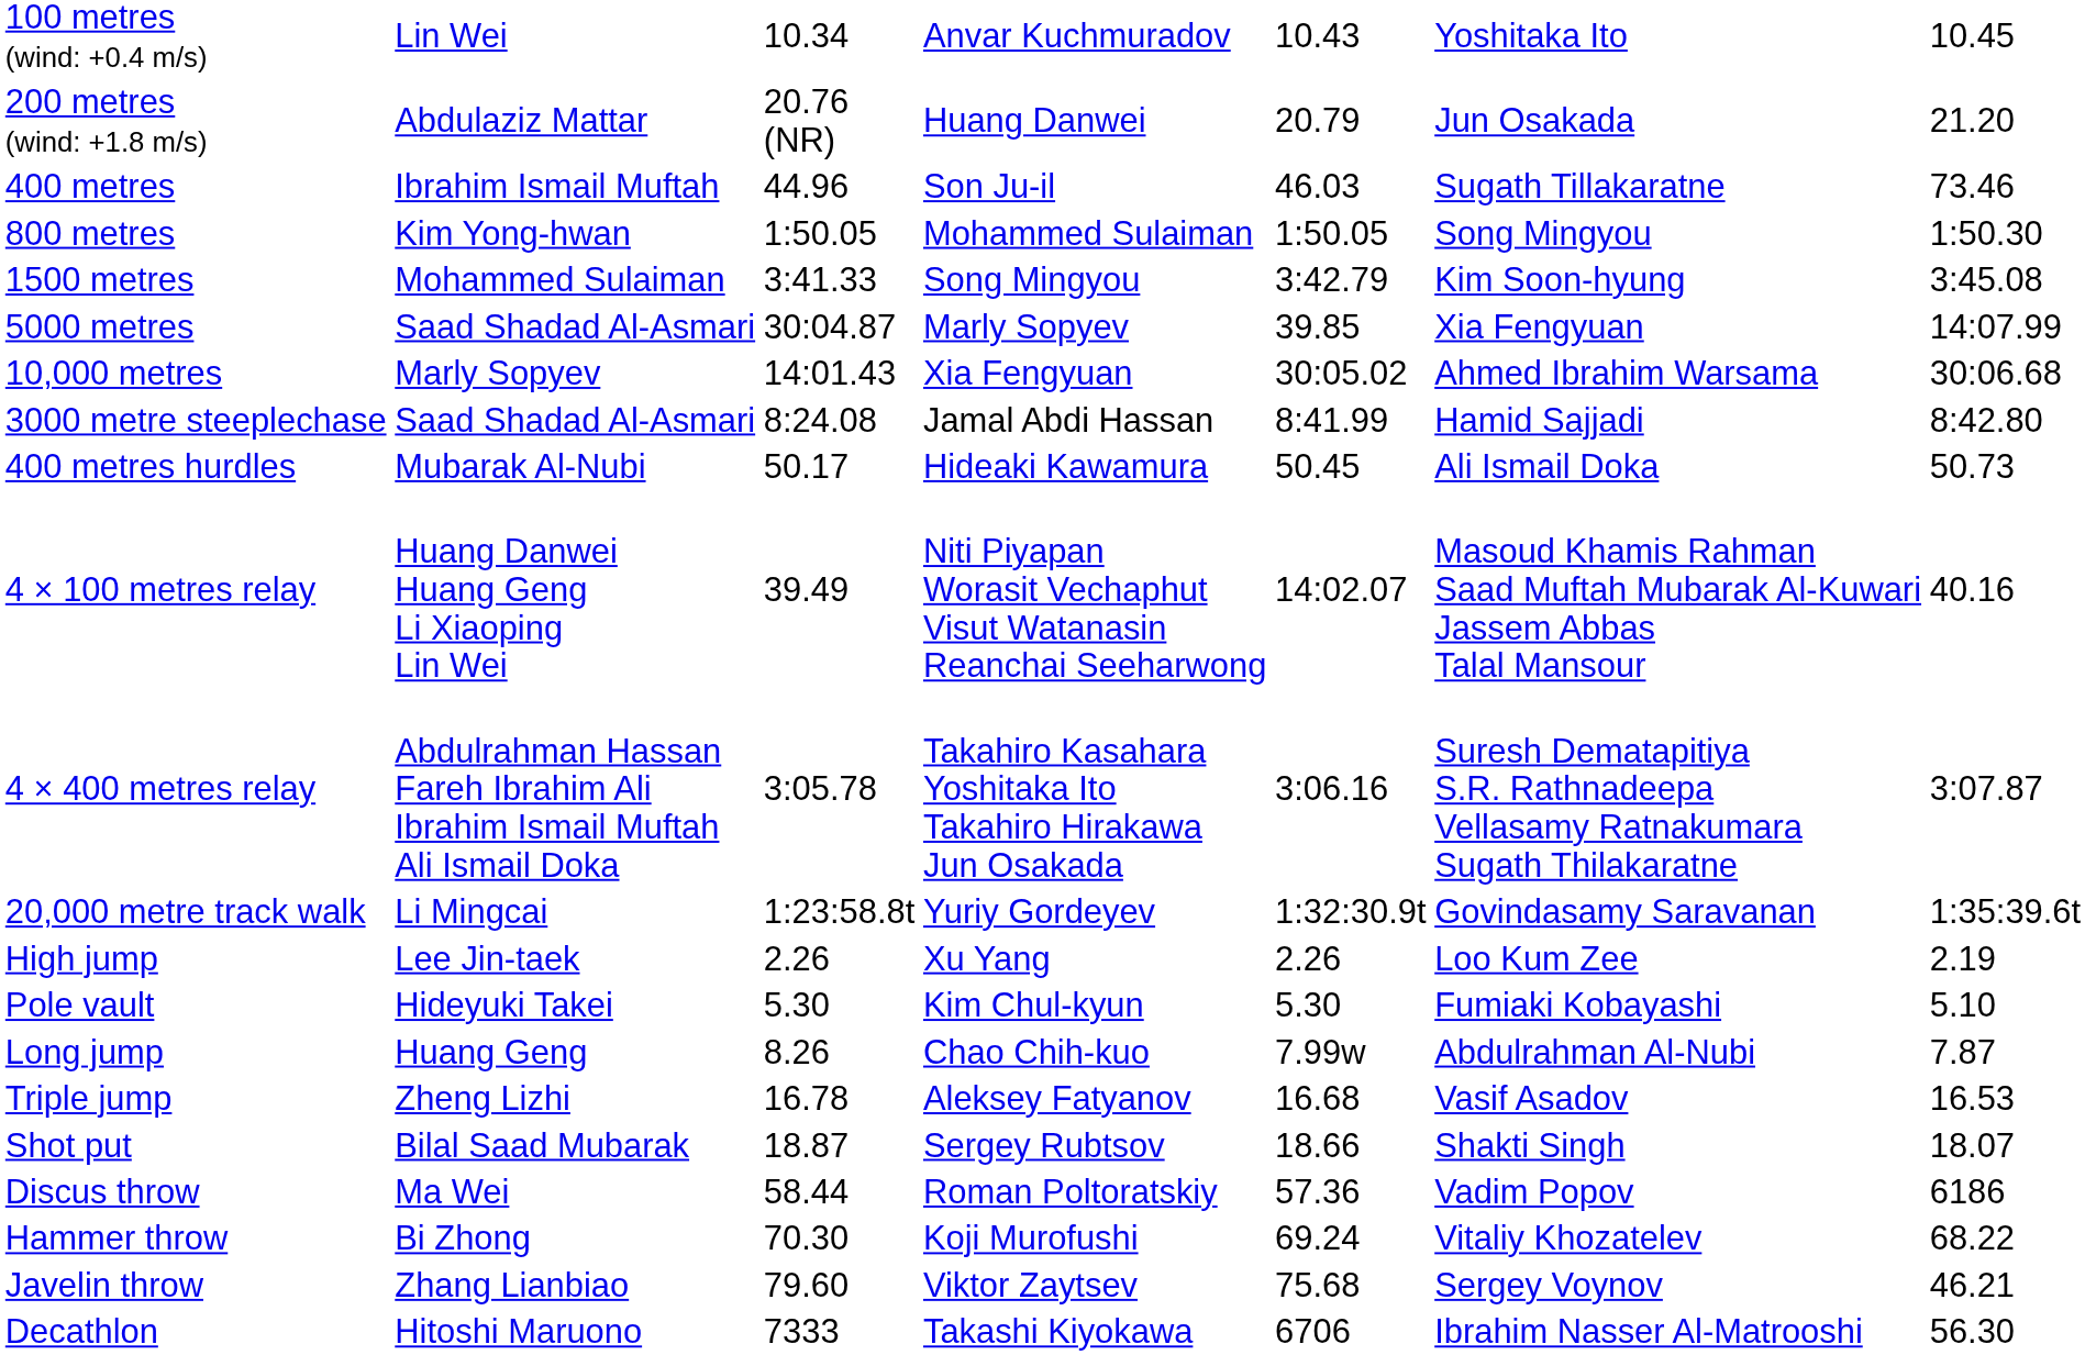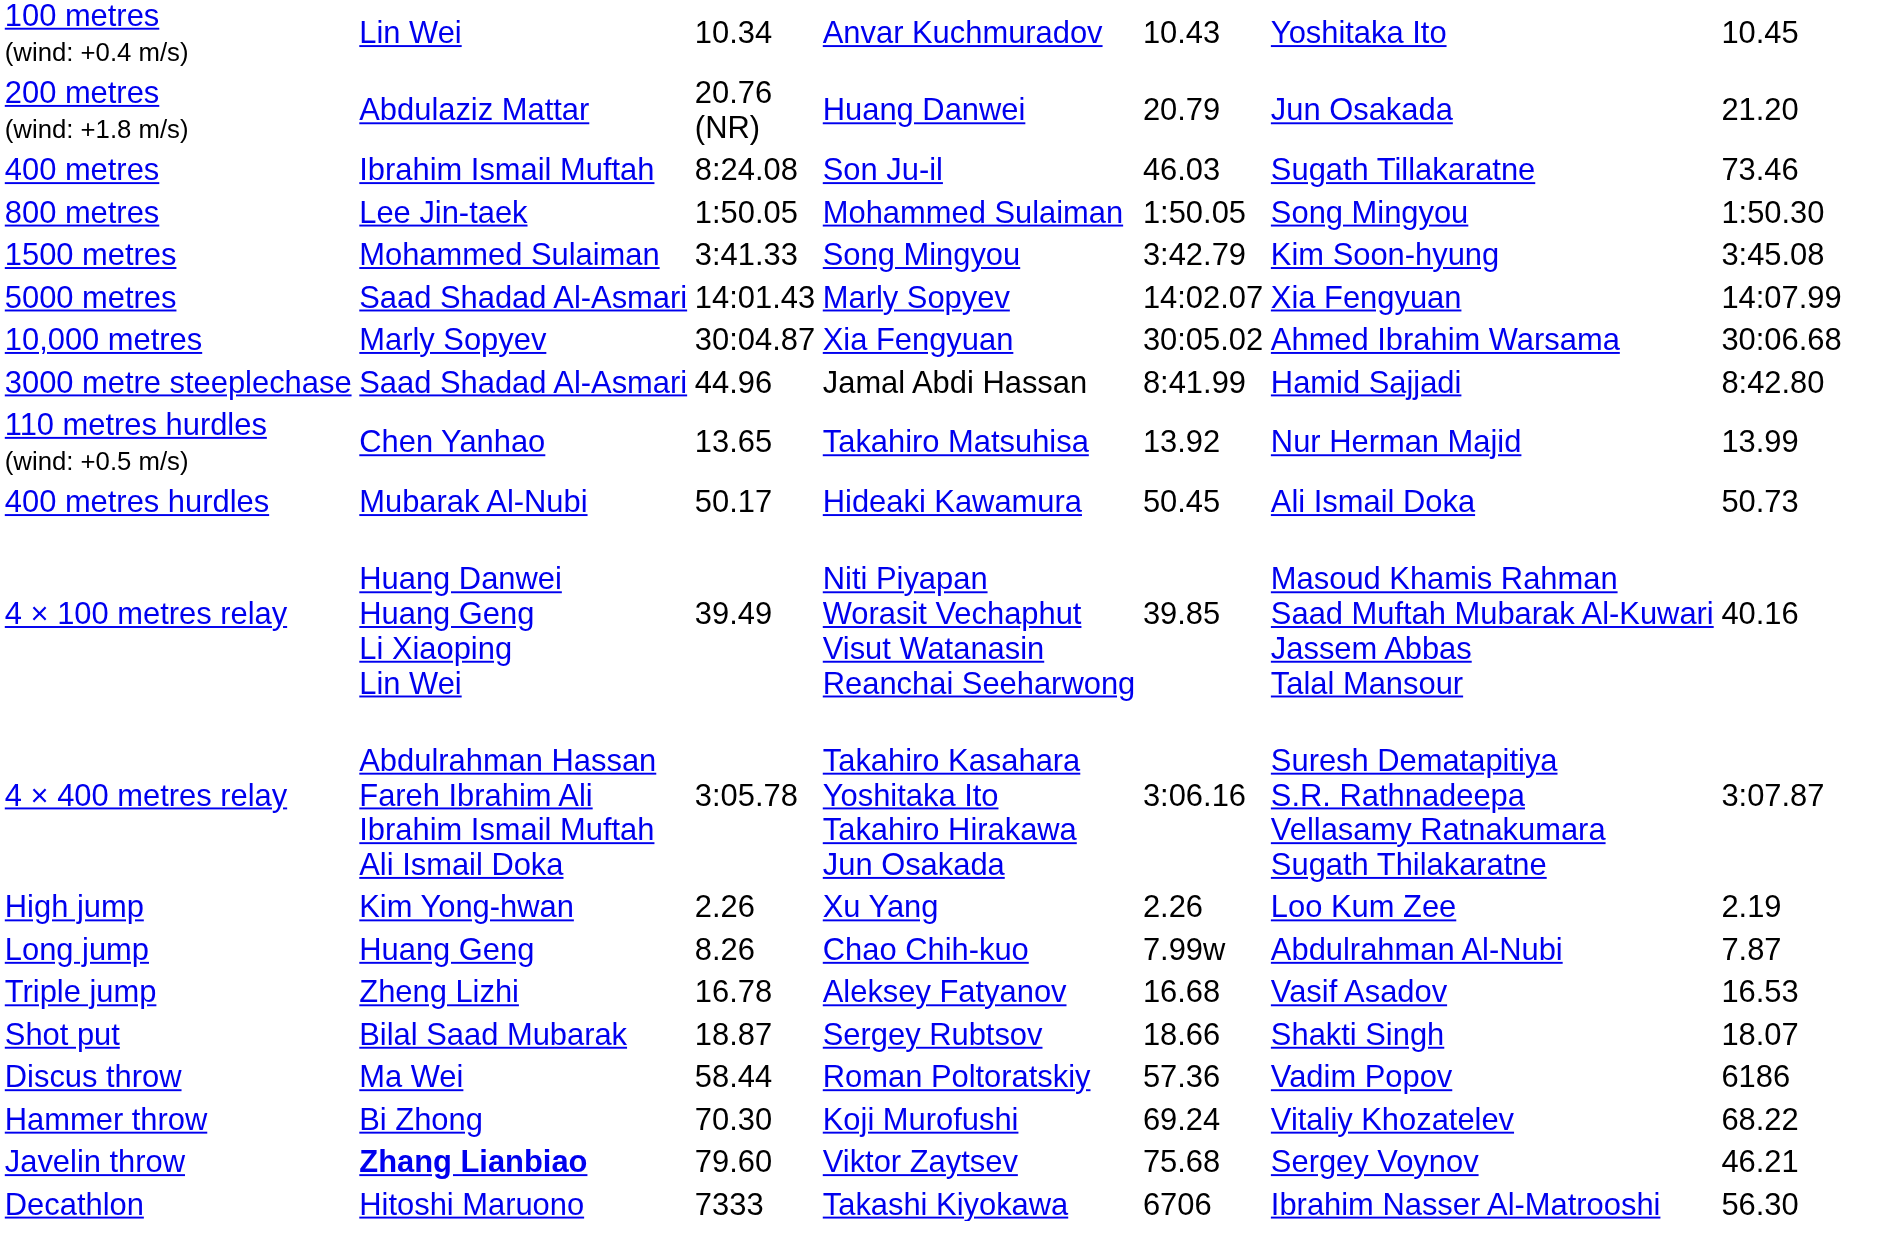400 metres | column 3: 44.96 -> 8:24.08
800 metres | column 2: Kim Yong-hwan -> Lee Jin-taek
5000 metres | column 3: 30:04.87 -> 14:01.43
5000 metres | column 5: 39.85 -> 14:02.07
10,000 metres | column 3: 14:01.43 -> 30:04.87
3000 metre steeplechase | column 3: 8:24.08 -> 44.96
+ row: 110 metres hurdles (wind: +0.5 m/s) | Chen Yanhao | 13.65 | Takahiro Matsuhisa | 13.92 | Nur Herman Majid | 13.99
4 × 100 metres relay | column 5: 14:02.07 -> 39.85
- row: 20,000 metre track walk | Li Mingcai | 1:23:58.8t | Yuriy Gordeyev | 1:32:30.9t | Govindasamy Saravanan | 1:35:39.6t
High jump | column 2: Lee Jin-taek -> Kim Yong-hwan
- row: Pole vault | Hideyuki Takei | 5.30 | Kim Chul-kyun | 5.30 | Fumiaki Kobayashi | 5.10
Javelin throw | column 2: normal -> bold
